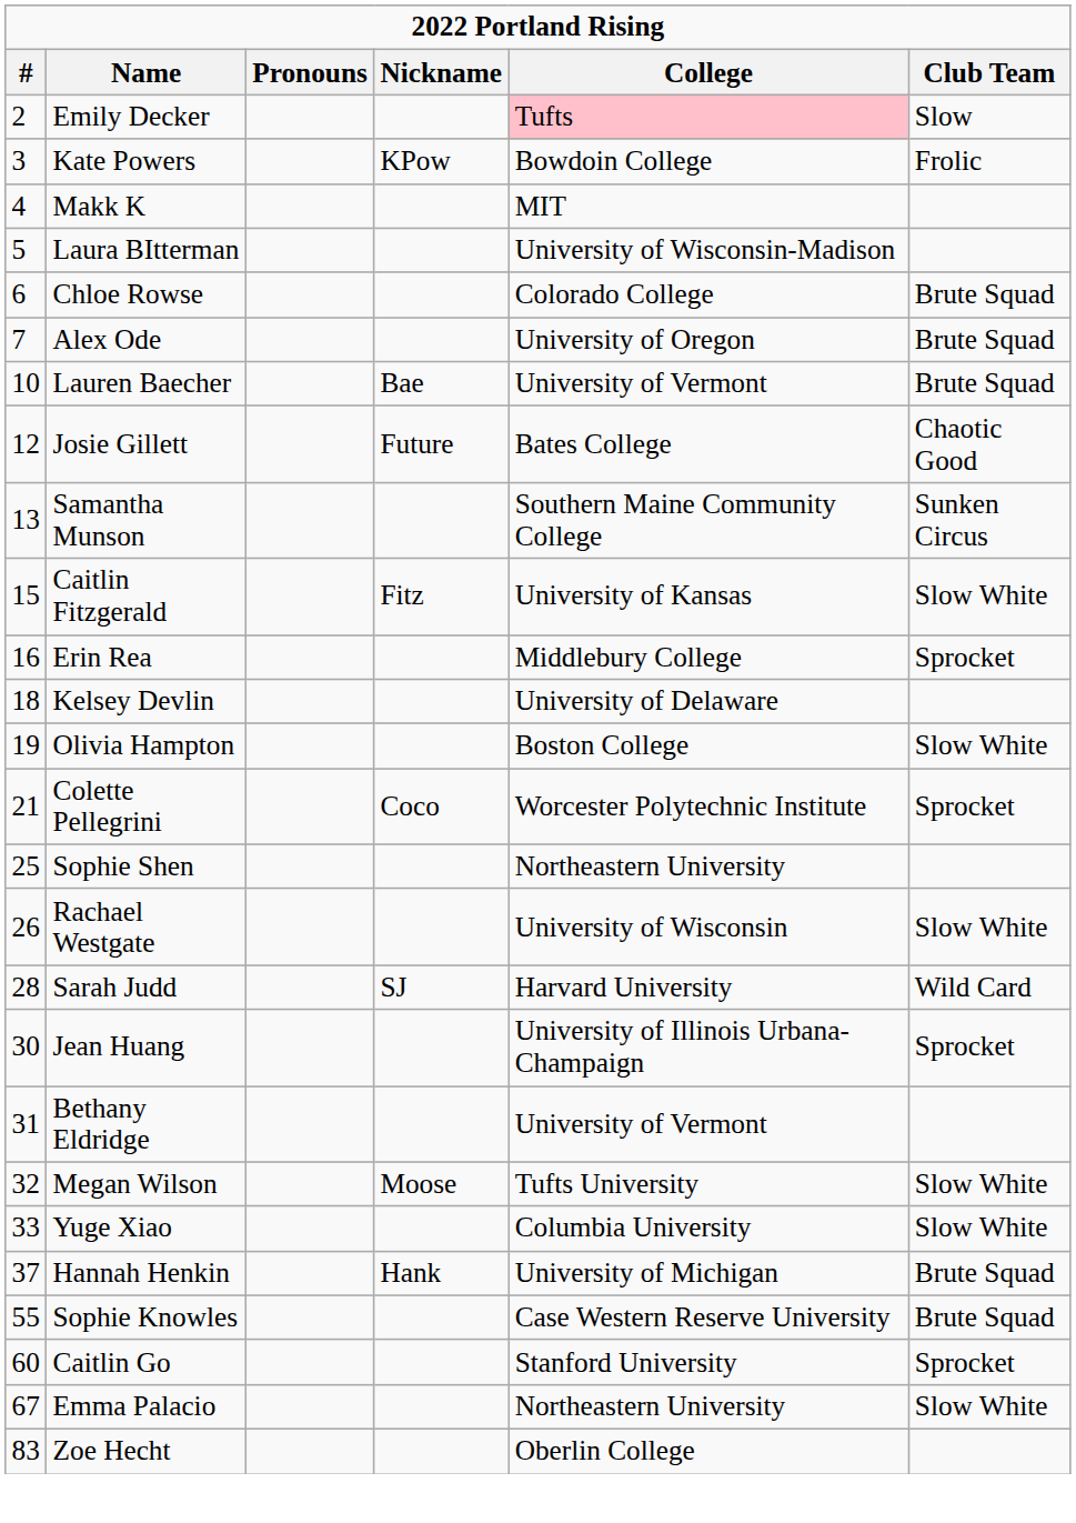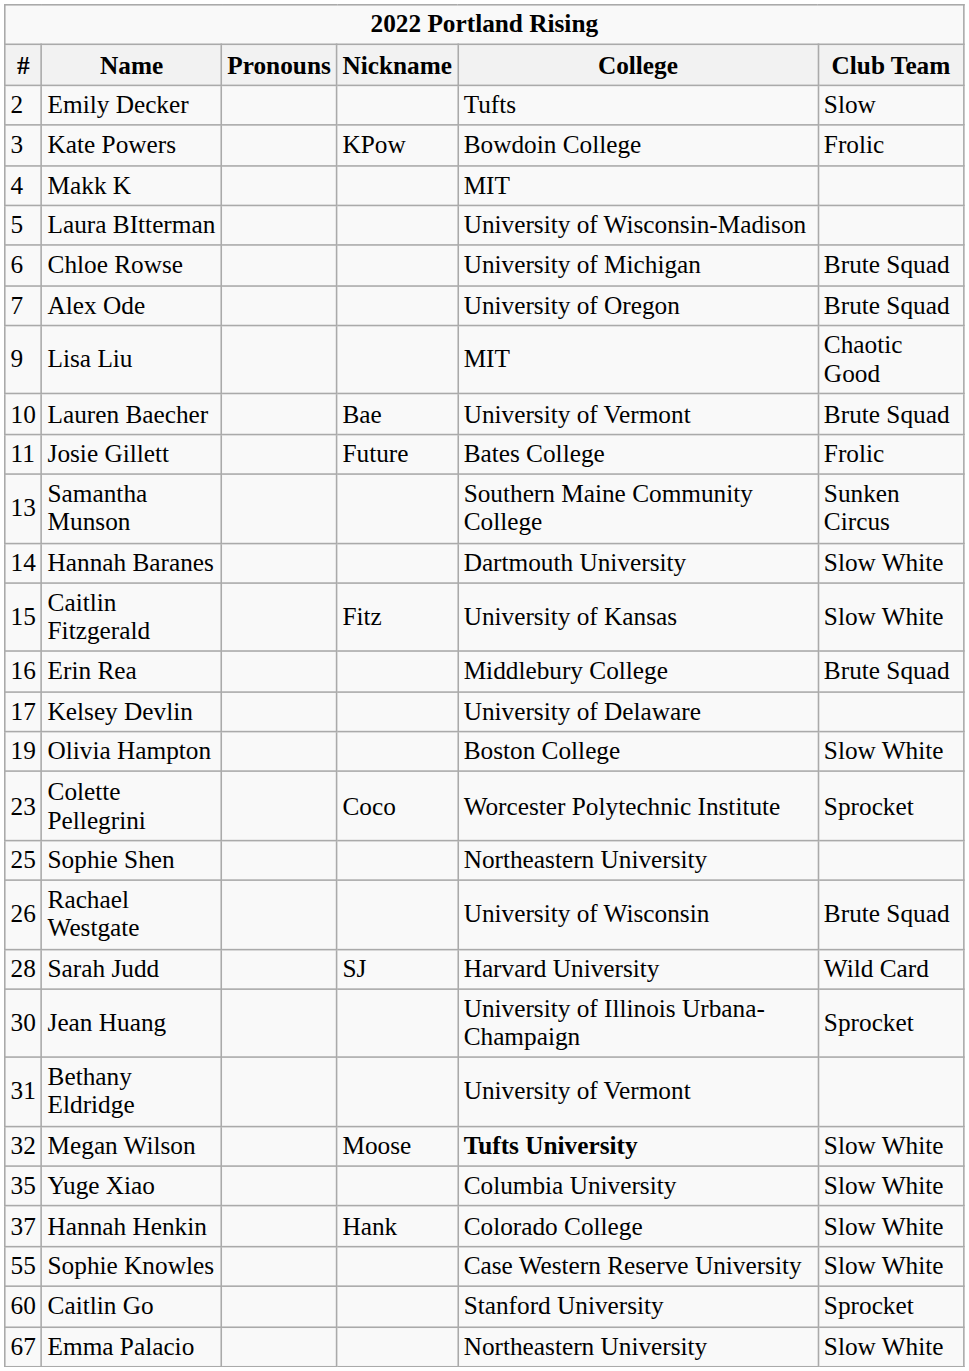Emily Decker | College: pink background -> no background
Chloe Rowse | College: Colorado College -> University of Michigan
+ row: 9 | Lisa Liu | MIT | Chaotic Good
Josie Gillett | #: 12 -> 11
Josie Gillett | Club Team: Chaotic Good -> Frolic
+ row: 14 | Hannah Baranes | Dartmouth University | Slow White
Erin Rea | Club Team: Sprocket -> Brute Squad
Kelsey Devlin | #: 18 -> 17
Colette Pellegrini | #: 21 -> 23
Rachael Westgate | Club Team: Slow White -> Brute Squad
Megan Wilson | College: normal -> bold
Yuge Xiao | #: 33 -> 35
Hannah Henkin | College: University of Michigan -> Colorado College
Hannah Henkin | Club Team: Brute Squad -> Slow White
Sophie Knowles | Club Team: Brute Squad -> Slow White
- row: 83 | Zoe Hecht | Oberlin College
